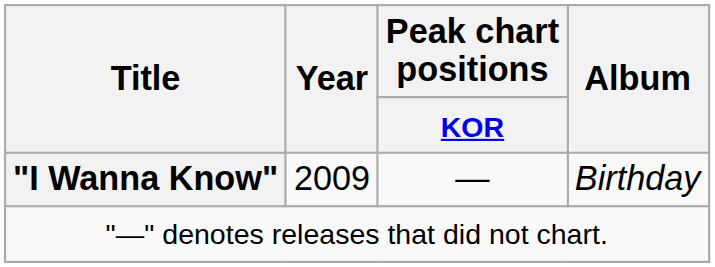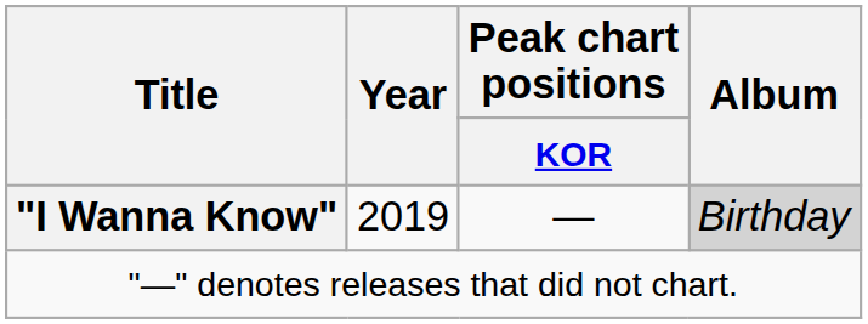"I Wanna Know" | Year: 2009 -> 2019
"I Wanna Know" | Album: no background -> lightgrey background
